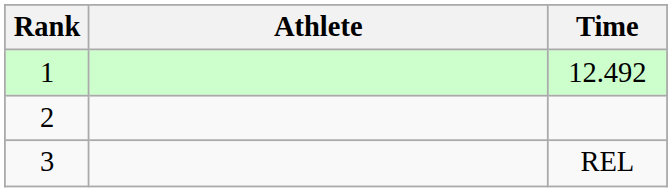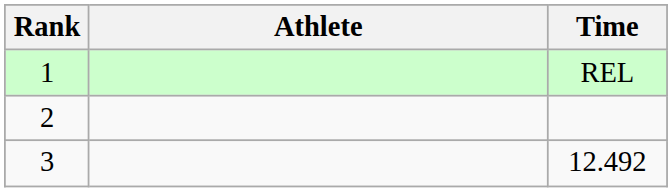1 | Time: 12.492 -> REL
3 | Time: REL -> 12.492
